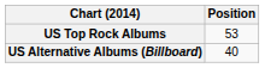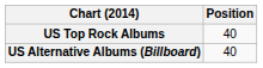US Top Rock Albums | Position: 53 -> 40
